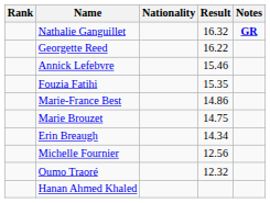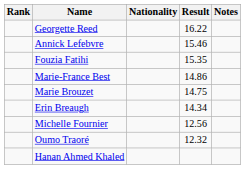- row: Nathalie Ganguillet | 16.32 | GR
